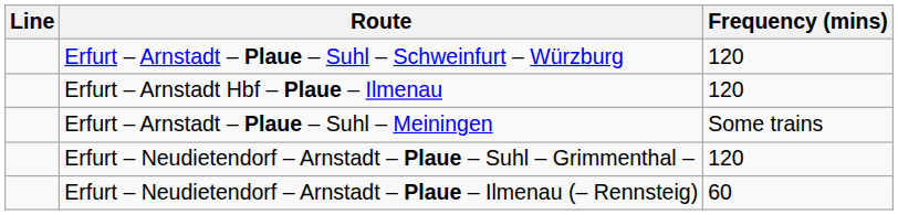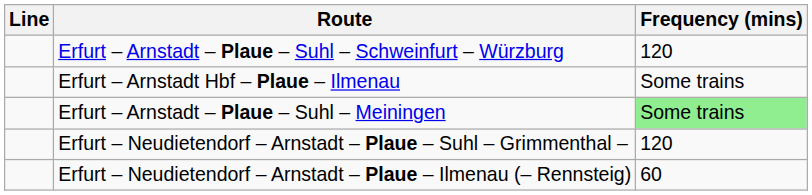Erfurt – Arnstadt Hbf – Plaue – Ilmenau | Frequency (mins): 120 -> Some trains
Erfurt – Arnstadt – Plaue – Suhl – Meiningen | Frequency (mins): no background -> lightgreen background
